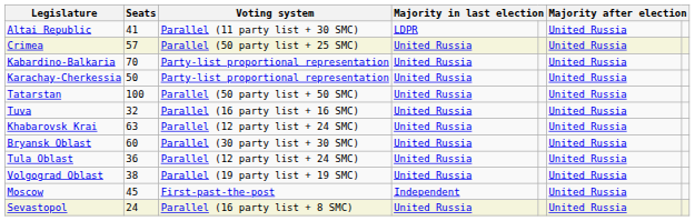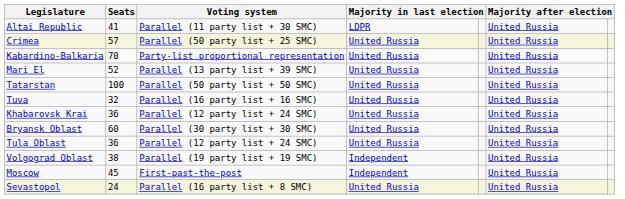- row: Karachay-Cherkessia | 50 | Party-list proportional representation | United Russia | United Russia
+ row: Mari El | 52 | Parallel (13 party list + 39 SMC) | United Russia | United Russia
Khabarovsk Krai | Seats: 63 -> 36
Volgograd Oblast | column 4: United Russia -> Independent
